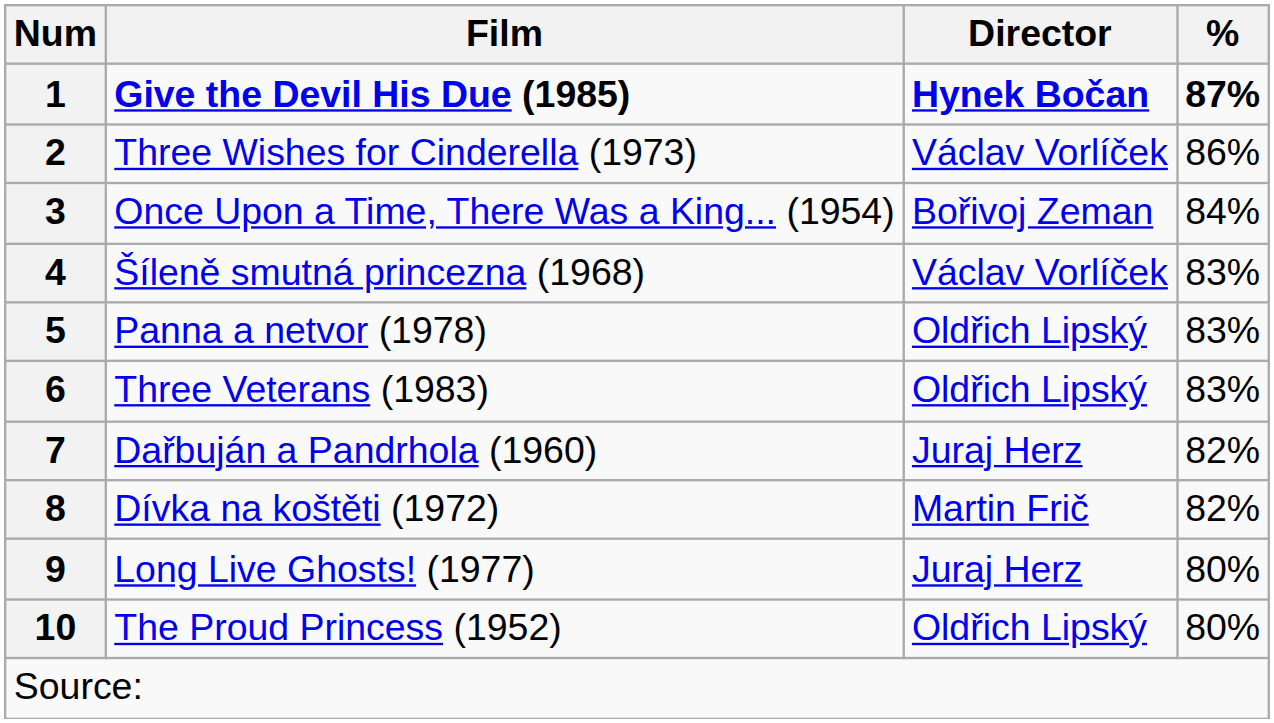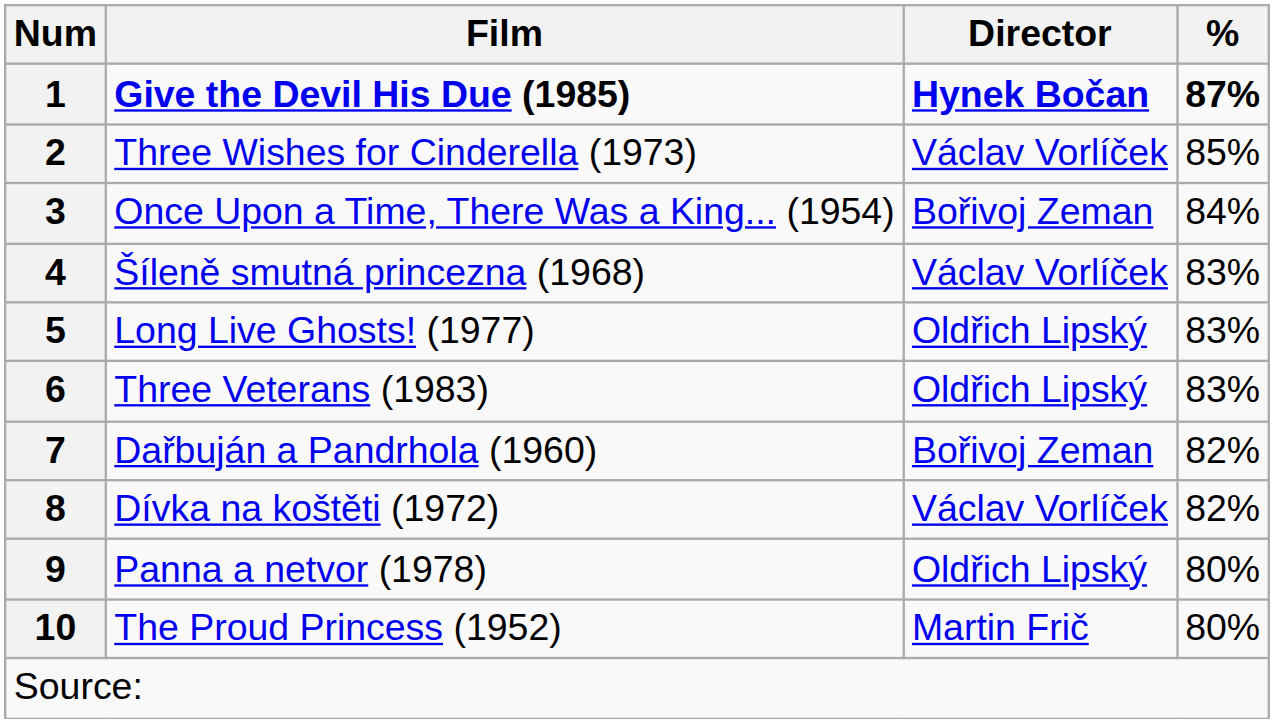2 | %: 86% -> 85%
5 | Film: Panna a netvor (1978) -> Long Live Ghosts! (1977)
7 | Director: Juraj Herz -> Bořivoj Zeman
8 | Director: Martin Frič -> Václav Vorlíček
9 | Film: Long Live Ghosts! (1977) -> Panna a netvor (1978)
9 | Director: Juraj Herz -> Oldřich Lipský
10 | Director: Oldřich Lipský -> Martin Frič
